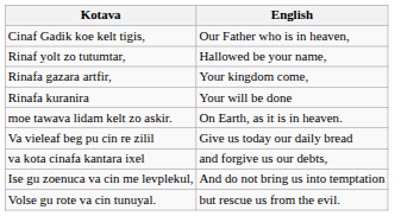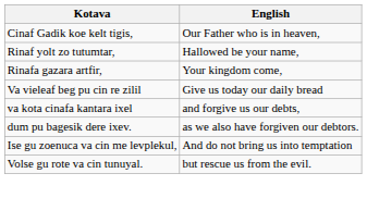- row: Rinafa kuranira | Your will be done
- row: moe tawava lidam kelt zo askir. | On Earth, as it is in heaven.
+ row: dum pu bagesik dere ixev. | as we also have forgiven our debtors.
